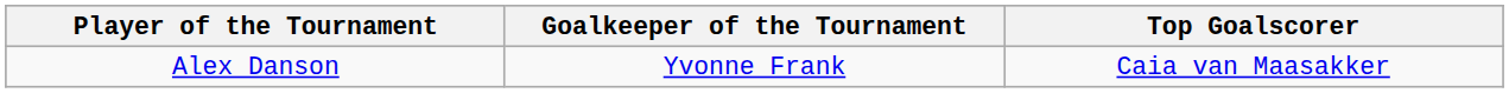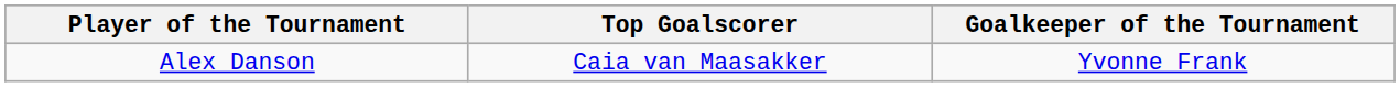columns swapped: Top Goalscorer <-> Goalkeeper of the Tournament
